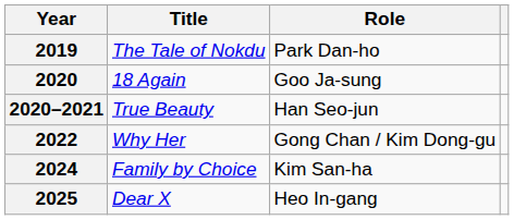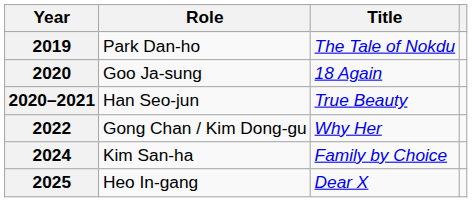columns swapped: Title <-> Role
